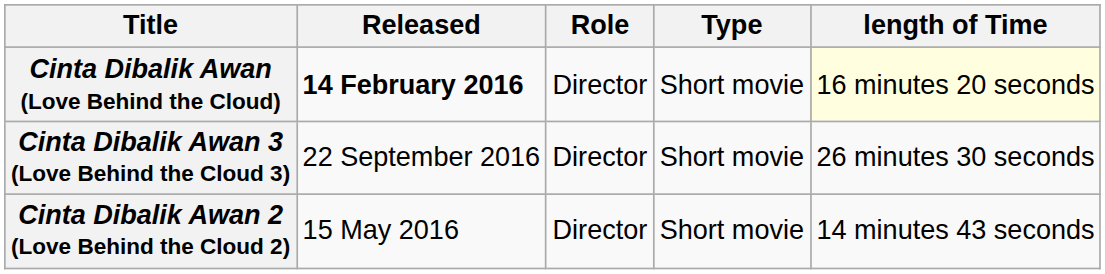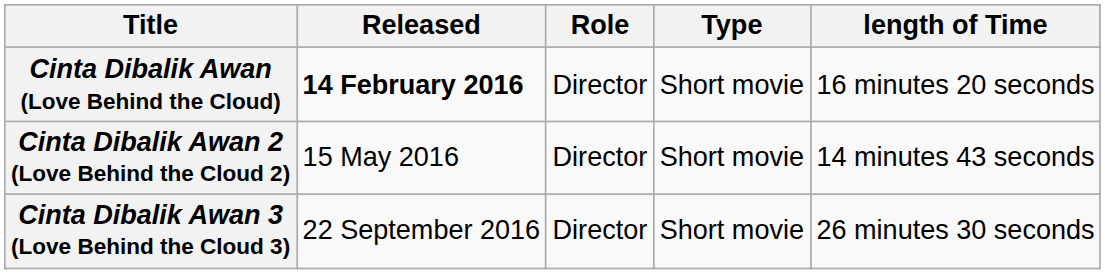Cinta Dibalik Awan (Love Behind the Cloud) | length of Time: lightyellow background -> no background
rows swapped: Cinta Dibalik Awan 2 (Love Behind the Cloud 2) <-> Cinta Dibalik Awan 3 (Love Behind the Cloud 3)
